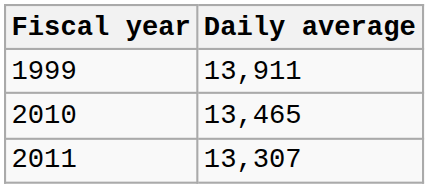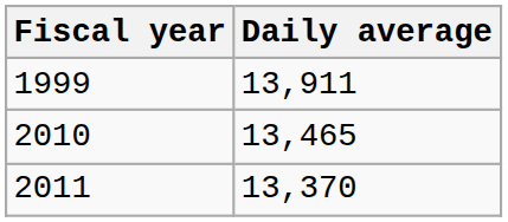2011 | Daily average: 13,307 -> 13,370
